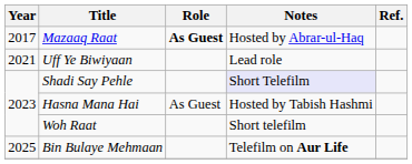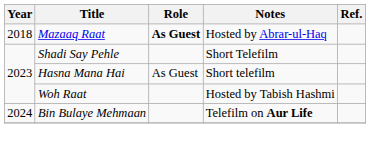Mazaaq Raat | Year: 2017 -> 2018
- row: 2021 | Uff Ye Biwiyaan | Lead role
Shadi Say Pehle | Notes: lavender background -> no background
Hasna Mana Hai | Notes: Hosted by Tabish Hashmi -> Short telefilm
Woh Raat | Notes: Short telefilm -> Hosted by Tabish Hashmi
Bin Bulaye Mehmaan | Year: 2025 -> 2024
